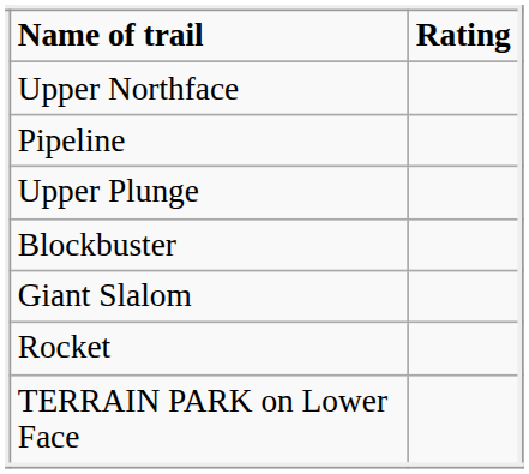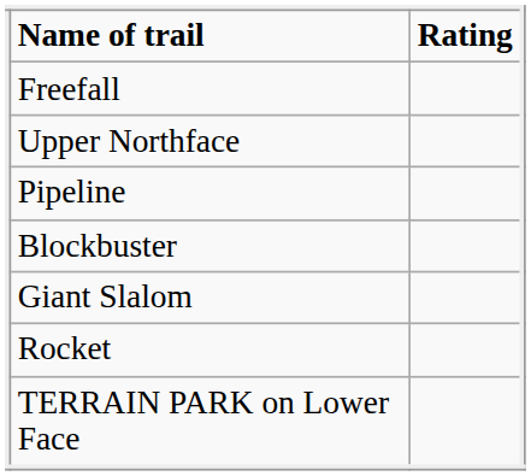+ row: Freefall
- row: Upper Plunge
